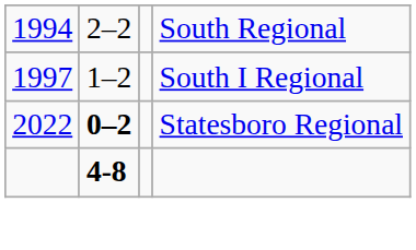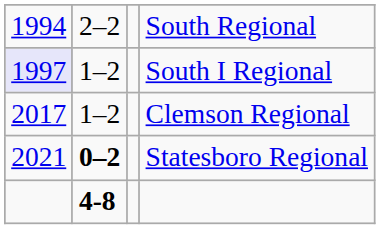South I Regional | column 1: no background -> lavender background
+ row: 2017 | 1–2 | Clemson Regional
Statesboro Regional | column 1: 2022 -> 2021
